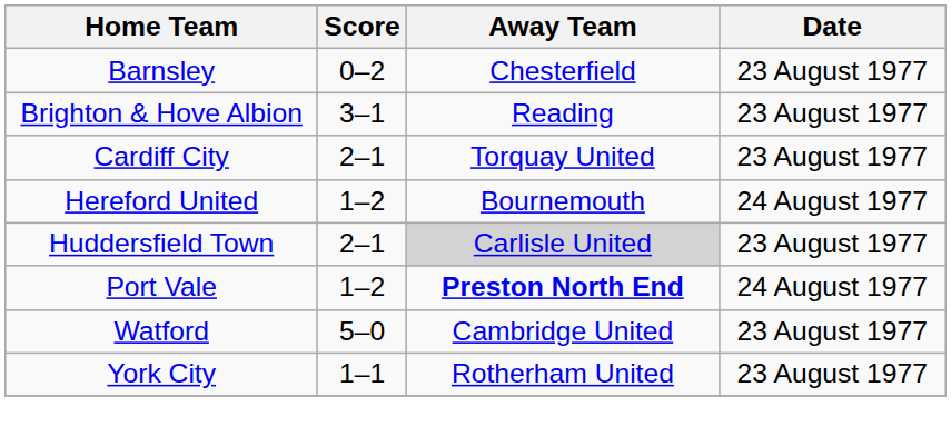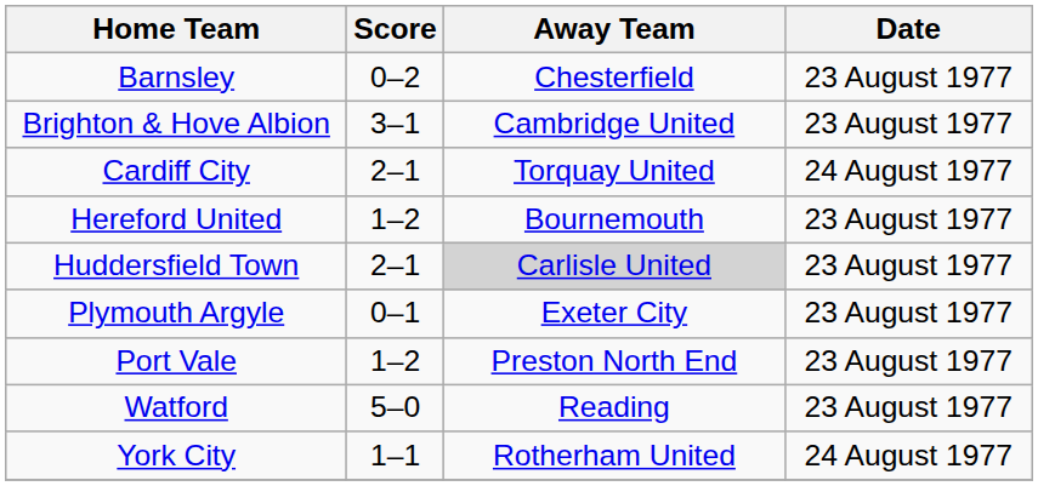Brighton & Hove Albion | Away Team: Reading -> Cambridge United
Cardiff City | Date: 23 August 1977 -> 24 August 1977
Hereford United | Date: 24 August 1977 -> 23 August 1977
+ row: Plymouth Argyle | 0–1 | Exeter City | 23 August 1977
Port Vale | Away Team: bold -> normal
Port Vale | Date: 24 August 1977 -> 23 August 1977
Watford | Away Team: Cambridge United -> Reading
York City | Date: 23 August 1977 -> 24 August 1977
